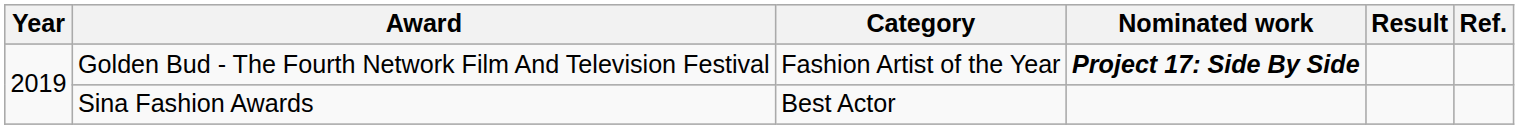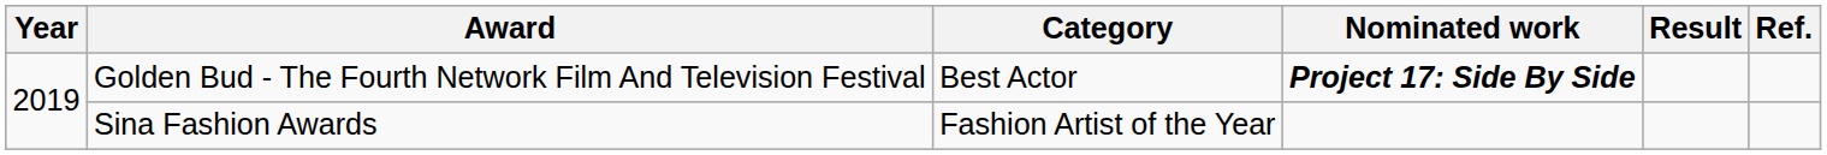Golden Bud - The Fourth Network Film And Television Festival | Category: Fashion Artist of the Year -> Best Actor
Sina Fashion Awards | Category: Best Actor -> Fashion Artist of the Year
